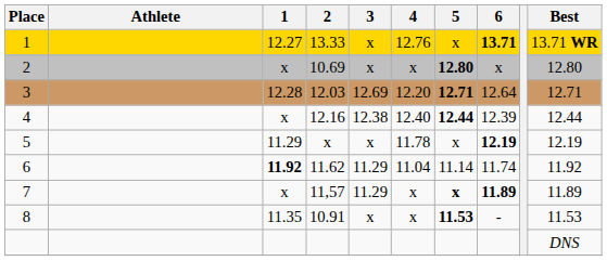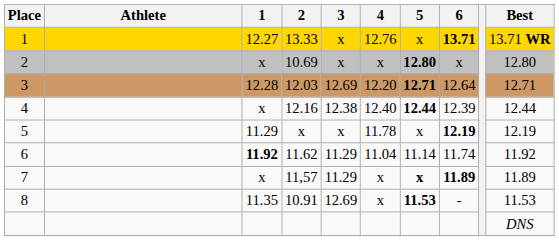8 | 3: x -> 12.69
